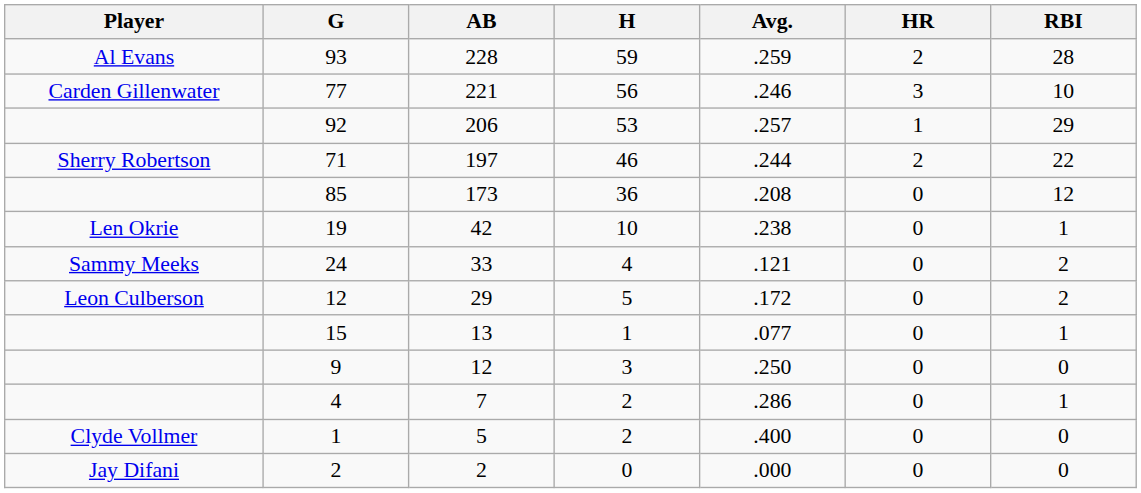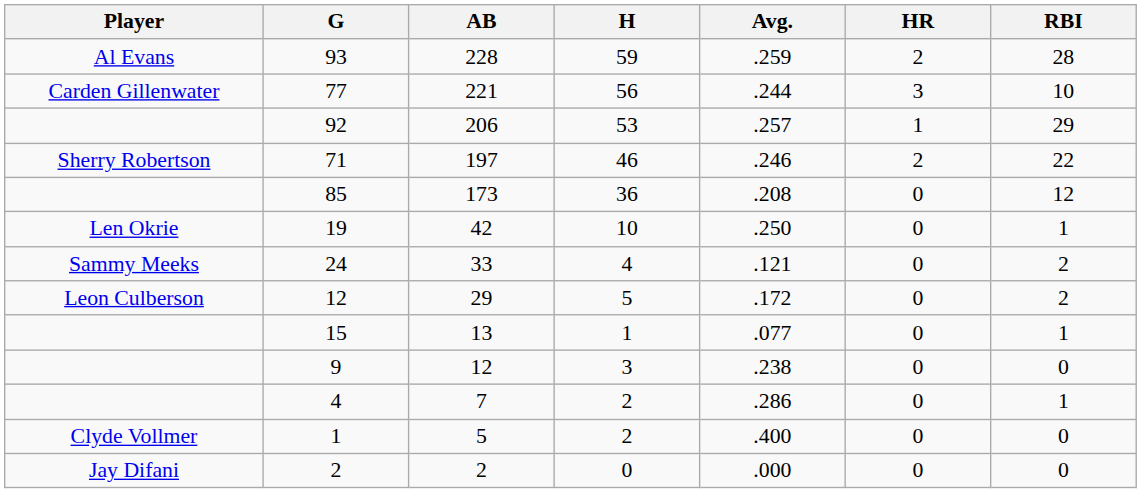77 | Avg.: .246 -> .244
71 | Avg.: .244 -> .246
19 | Avg.: .238 -> .250
9 | Avg.: .250 -> .238
